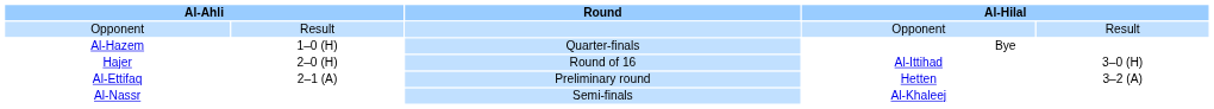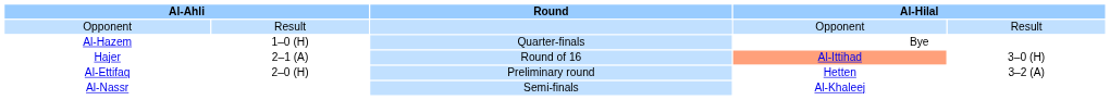Hajer | column 2: 2–0 (H) -> 2–1 (A)
Hajer | column 4: no background -> lightsalmon background
Al-Ettifaq | column 2: 2–1 (A) -> 2–0 (H)
